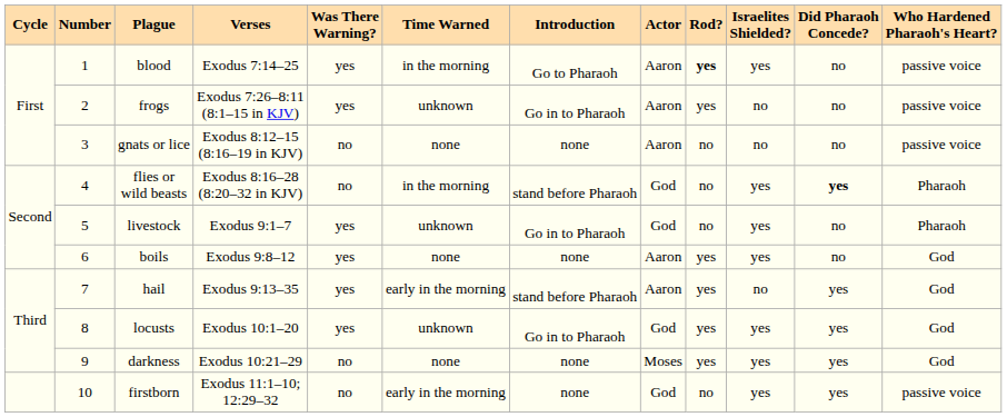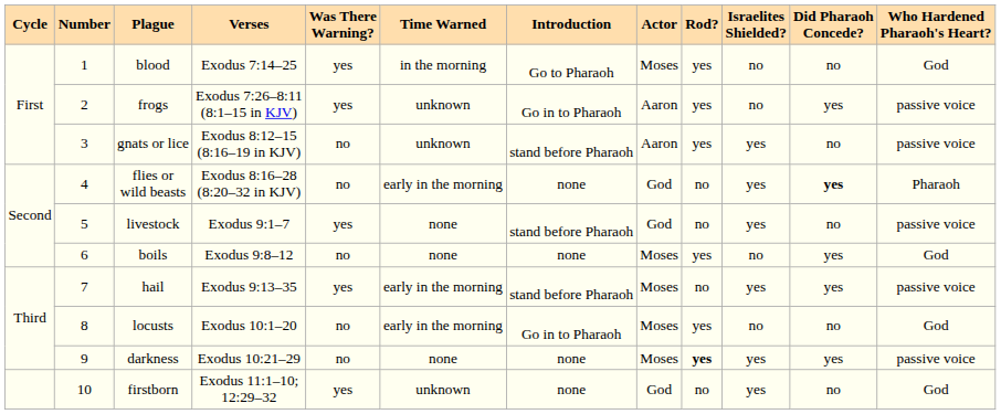blood | Actor: Aaron -> Moses
blood | Rod?: bold -> normal
blood | Israelites Shielded?: yes -> no
blood | Who Hardened Pharaoh's Heart?: passive voice -> God
frogs | Did Pharaoh Concede?: no -> yes
gnats or lice | Time Warned: none -> unknown
gnats or lice | Introduction: none -> stand before Pharaoh
gnats or lice | Rod?: no -> yes
gnats or lice | Israelites Shielded?: no -> yes
flies or wild beasts | Time Warned: in the morning -> early in the morning
flies or wild beasts | Introduction: stand before Pharaoh -> none
livestock | Time Warned: unknown -> none
livestock | Introduction: Go in to Pharaoh -> stand before Pharaoh
livestock | Who Hardened Pharaoh's Heart?: Pharaoh -> passive voice
boils | Was There Warning?: yes -> no
boils | Actor: Aaron -> Moses
boils | Israelites Shielded?: yes -> no
boils | Did Pharaoh Concede?: no -> yes
hail | Actor: Aaron -> Moses
hail | Rod?: yes -> no
hail | Israelites Shielded?: no -> yes
hail | Who Hardened Pharaoh's Heart?: God -> passive voice
locusts | Was There Warning?: yes -> no
locusts | Time Warned: unknown -> early in the morning
locusts | Actor: God -> Moses
locusts | Israelites Shielded?: yes -> no
locusts | Did Pharaoh Concede?: yes -> no
darkness | Rod?: normal -> bold
darkness | Who Hardened Pharaoh's Heart?: God -> passive voice
firstborn | Was There Warning?: no -> yes
firstborn | Time Warned: early in the morning -> unknown
firstborn | Did Pharaoh Concede?: yes -> no
firstborn | Who Hardened Pharaoh's Heart?: passive voice -> God
